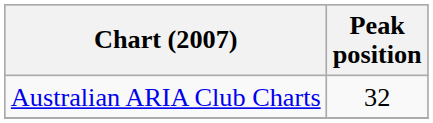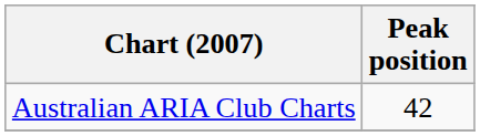Australian ARIA Club Charts | Peak position: 32 -> 42
